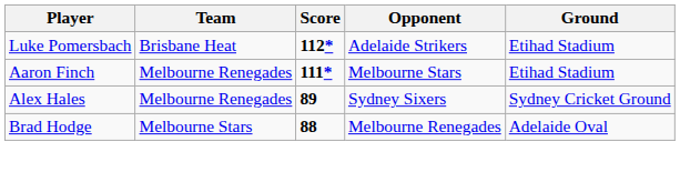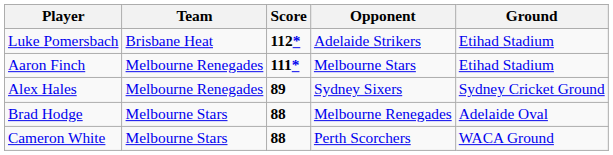+ row: Cameron White | Melbourne Stars | 88 | Perth Scorchers | WACA Ground
